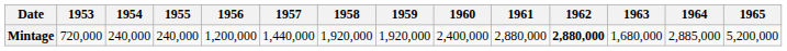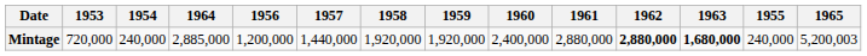columns swapped: 1955 <-> 1964
Mintage | 1963: normal -> bold
Mintage | 1965: 5,200,000 -> 5,200,003
